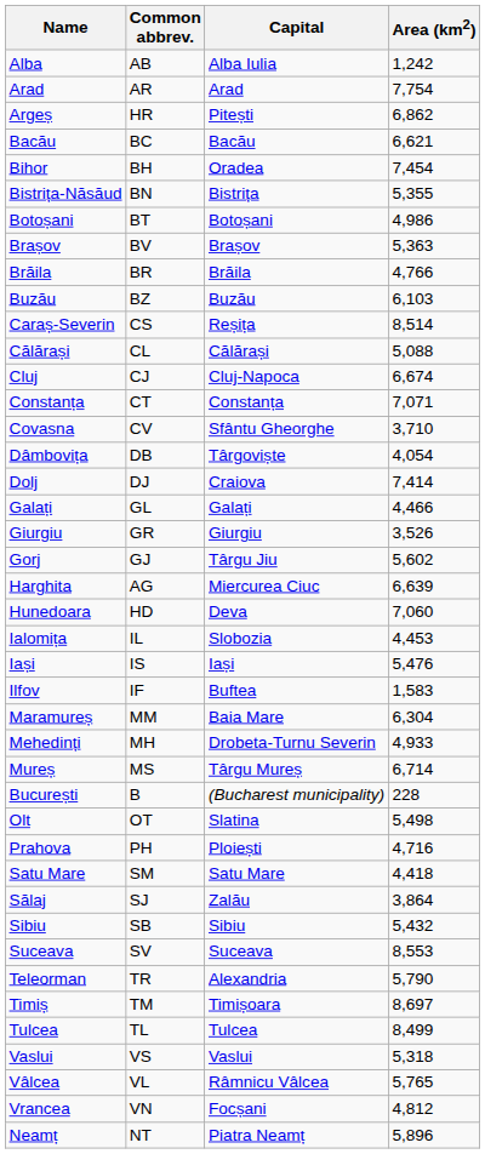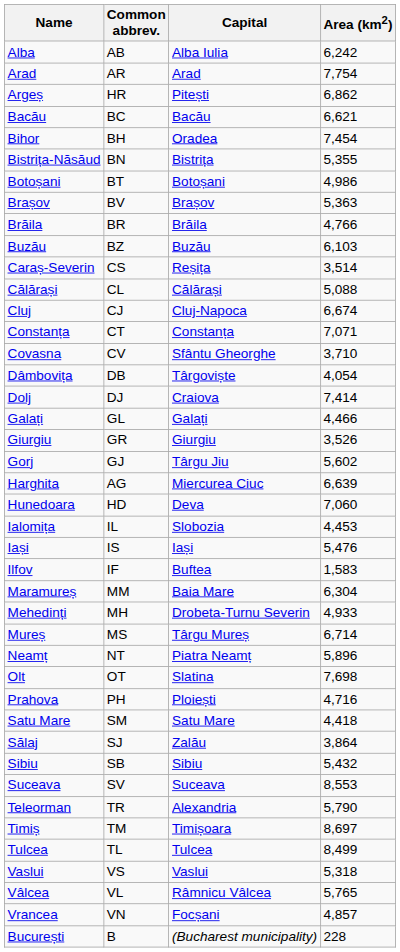Alba | Area (km2): 1,242 -> 6,242
Caraș-Severin | Area (km2): 8,514 -> 3,514
rows swapped: Neamț <-> București
Olt | Area (km2): 5,498 -> 7,698
Vrancea | Area (km2): 4,812 -> 4,857
